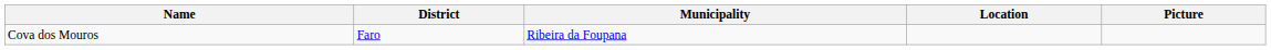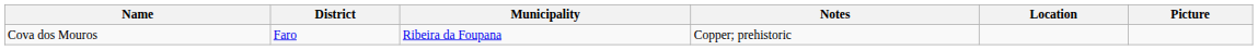+ column: Notes | Copper; prehistoric
